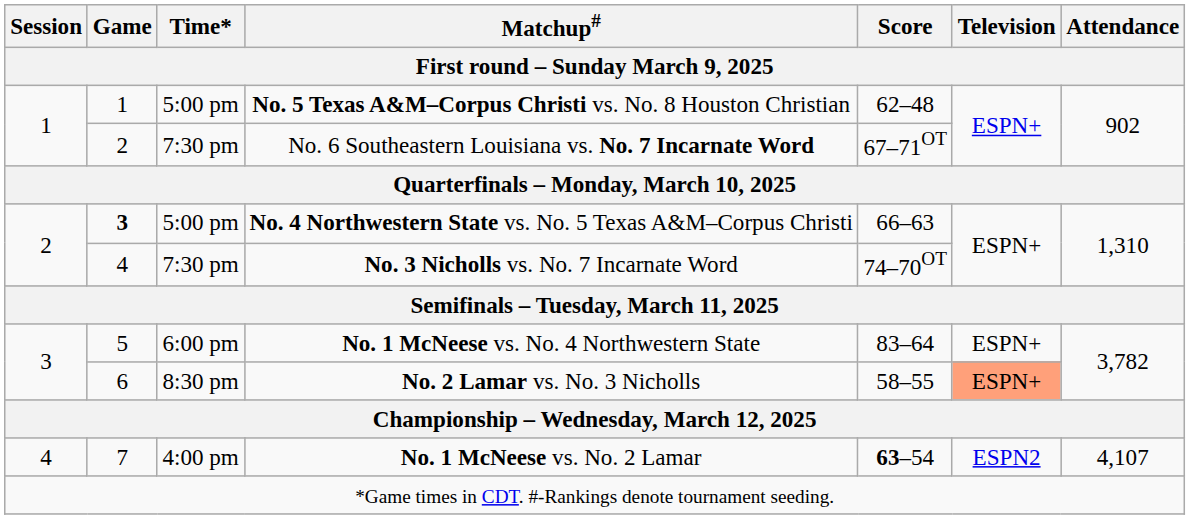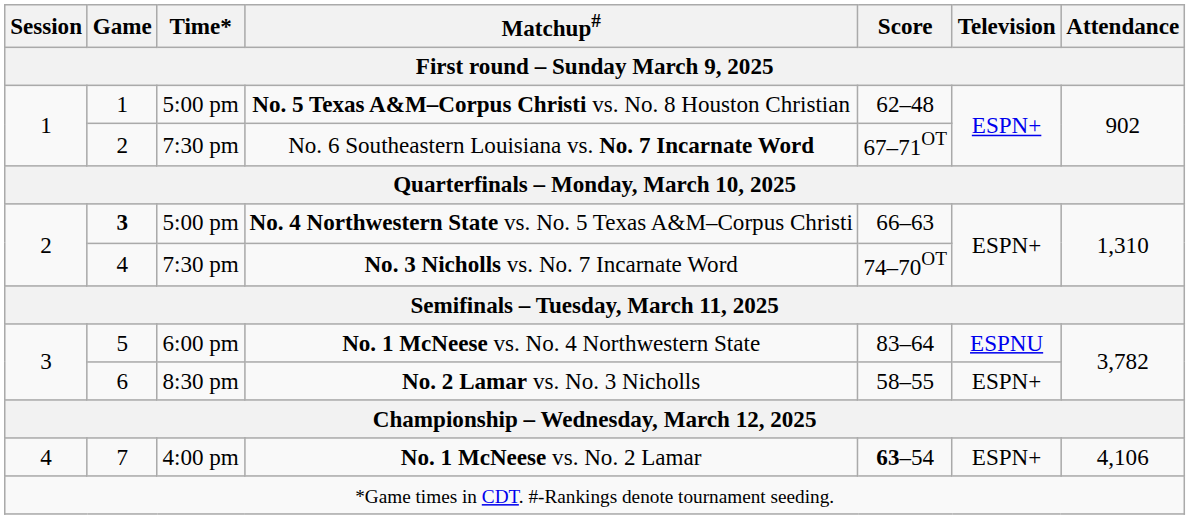No. 1 McNeese vs. No. 4 Northwestern State | Television: ESPN+ -> ESPNU
No. 2 Lamar vs. No. 3 Nicholls | Television: lightsalmon background -> no background
No. 1 McNeese vs. No. 2 Lamar | Television: ESPN2 -> ESPN+
No. 1 McNeese vs. No. 2 Lamar | Attendance: 4,107 -> 4,106
